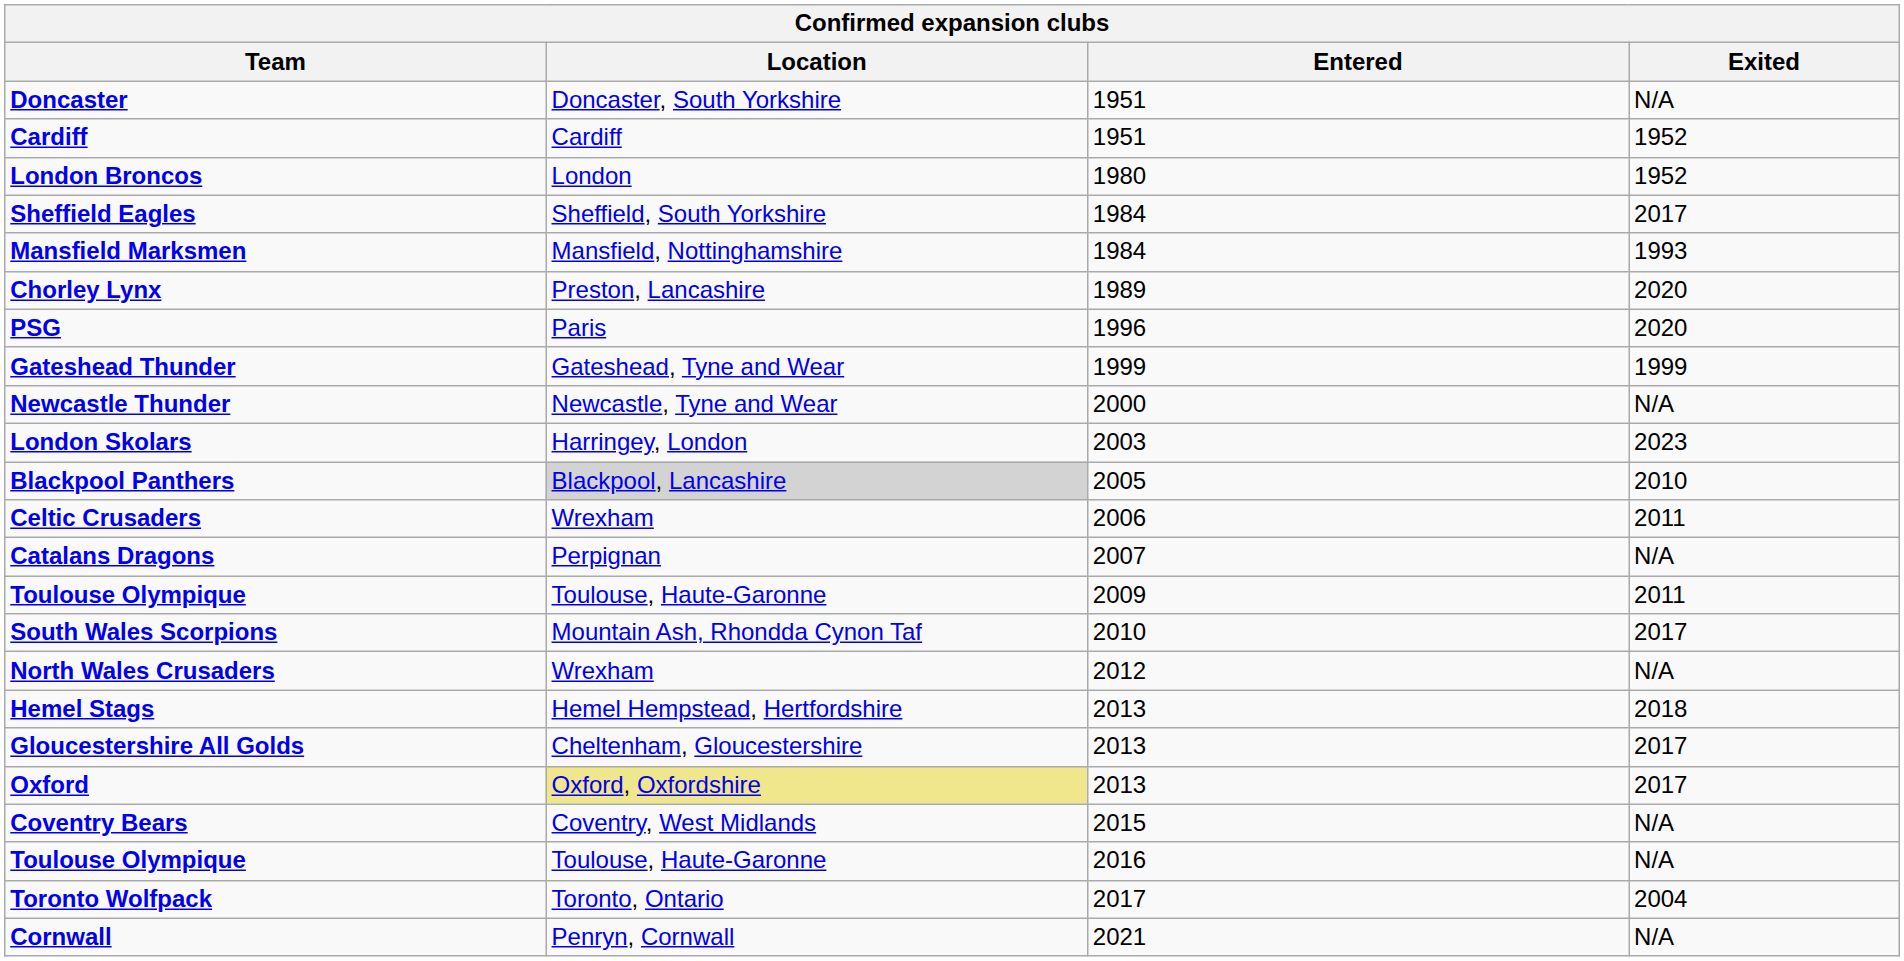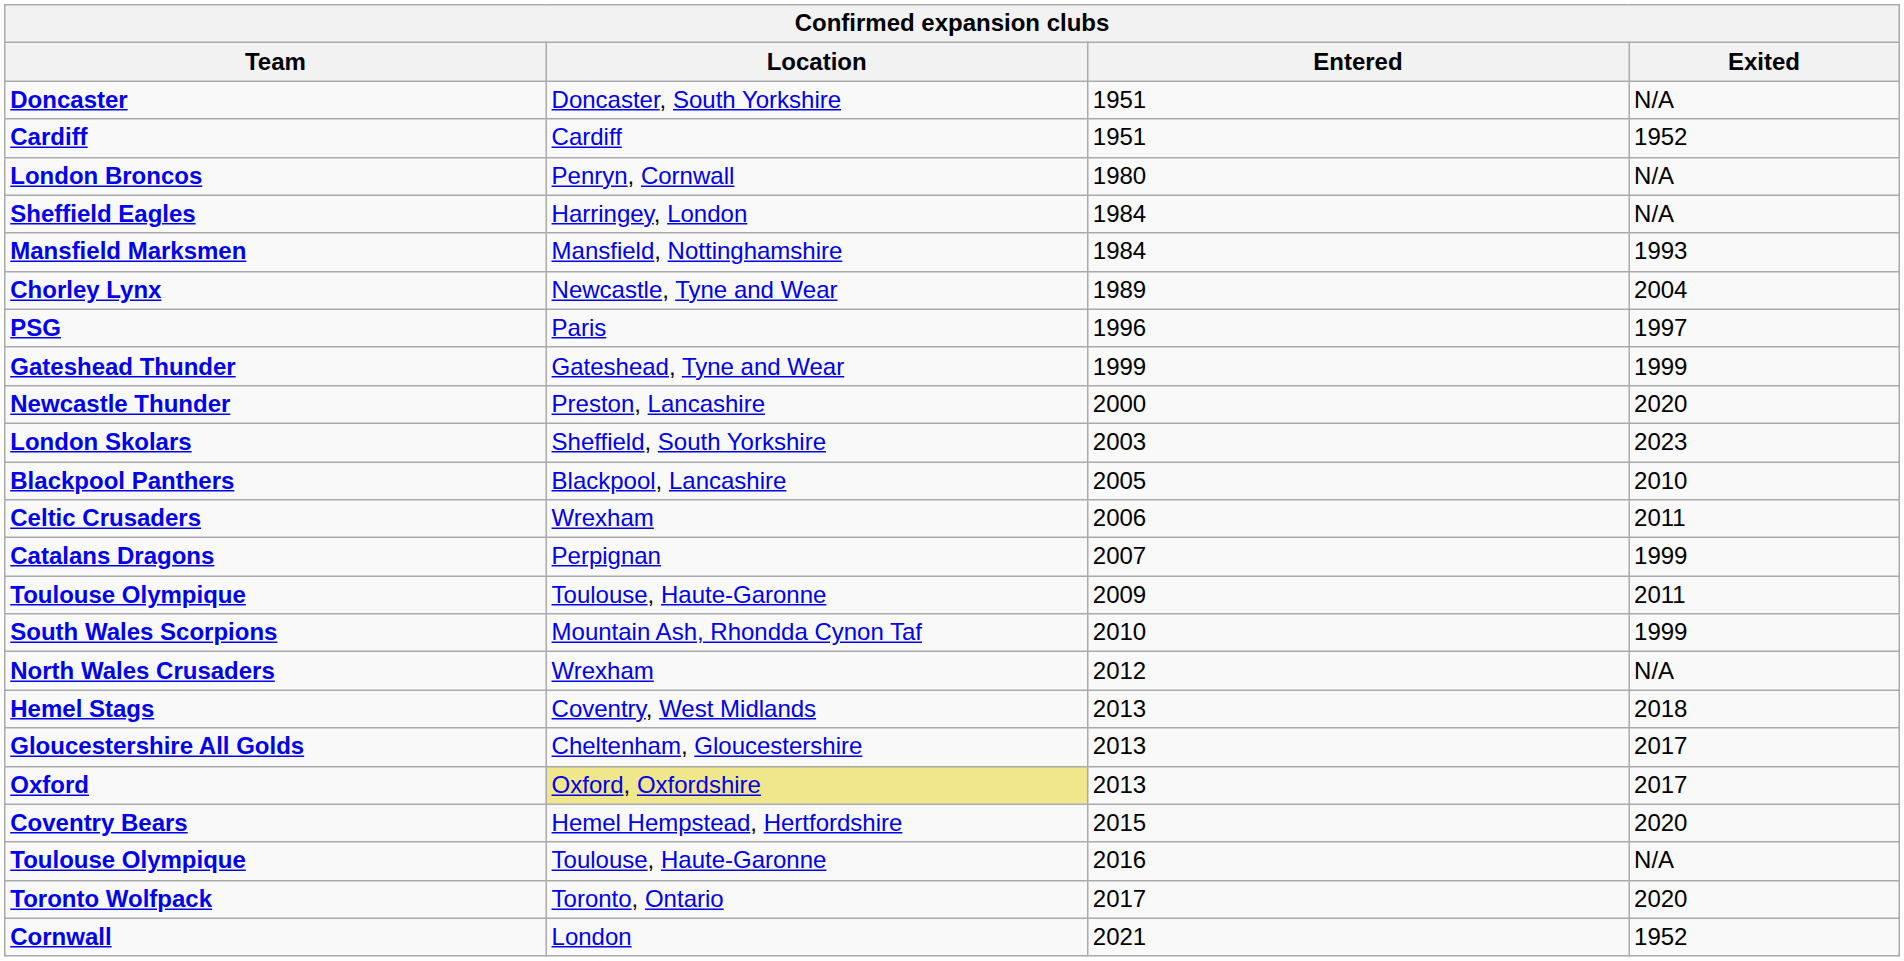London Broncos | Location: London -> Penryn, Cornwall
London Broncos | Exited: 1952 -> N/A
Sheffield Eagles | Location: Sheffield, South Yorkshire -> Harringey, London
Sheffield Eagles | Exited: 2017 -> N/A
Chorley Lynx | Location: Preston, Lancashire -> Newcastle, Tyne and Wear
Chorley Lynx | Exited: 2020 -> 2004
PSG | Exited: 2020 -> 1997
Newcastle Thunder | Location: Newcastle, Tyne and Wear -> Preston, Lancashire
Newcastle Thunder | Exited: N/A -> 2020
London Skolars | Location: Harringey, London -> Sheffield, South Yorkshire
Blackpool Panthers | Location: lightgrey background -> no background
Catalans Dragons | Exited: N/A -> 1999
South Wales Scorpions | Exited: 2017 -> 1999
Hemel Stags | Location: Hemel Hempstead, Hertfordshire -> Coventry, West Midlands
Coventry Bears | Location: Coventry, West Midlands -> Hemel Hempstead, Hertfordshire
Coventry Bears | Exited: N/A -> 2020
Toronto Wolfpack | Exited: 2004 -> 2020
Cornwall | Location: Penryn, Cornwall -> London
Cornwall | Exited: N/A -> 1952
